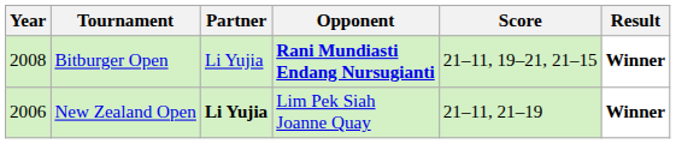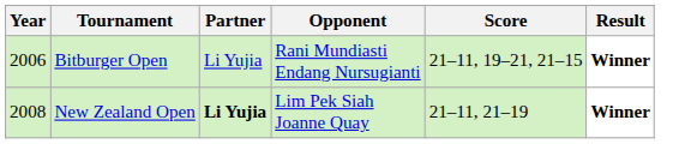Bitburger Open | Year: 2008 -> 2006
Bitburger Open | Opponent: bold -> normal
New Zealand Open | Year: 2006 -> 2008
